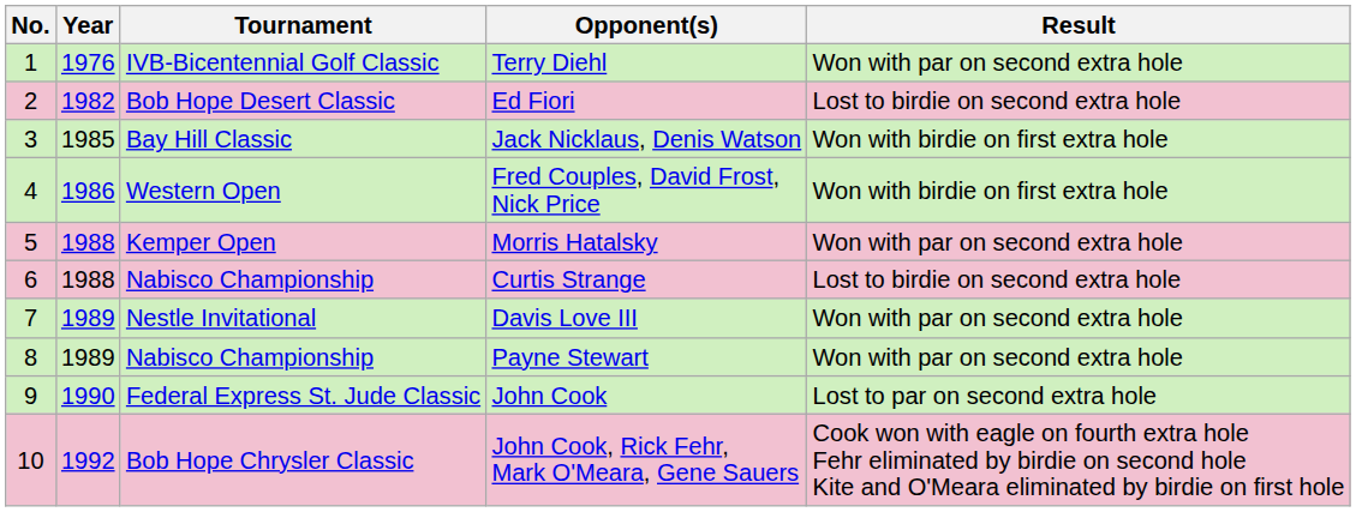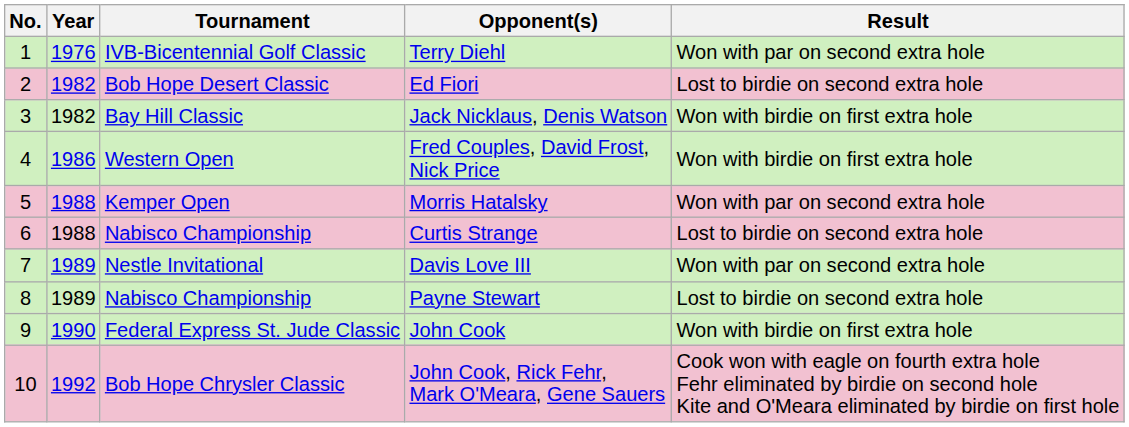Jack Nicklaus, Denis Watson | Year: 1985 -> 1982
Payne Stewart | Result: Won with par on second extra hole -> Lost to birdie on second extra hole
John Cook | Result: Lost to par on second extra hole -> Won with birdie on first extra hole
